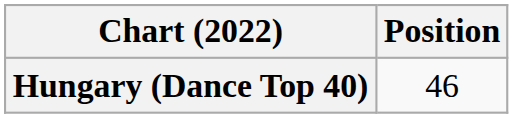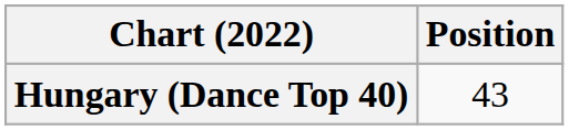Hungary (Dance Top 40) | Position: 46 -> 43
